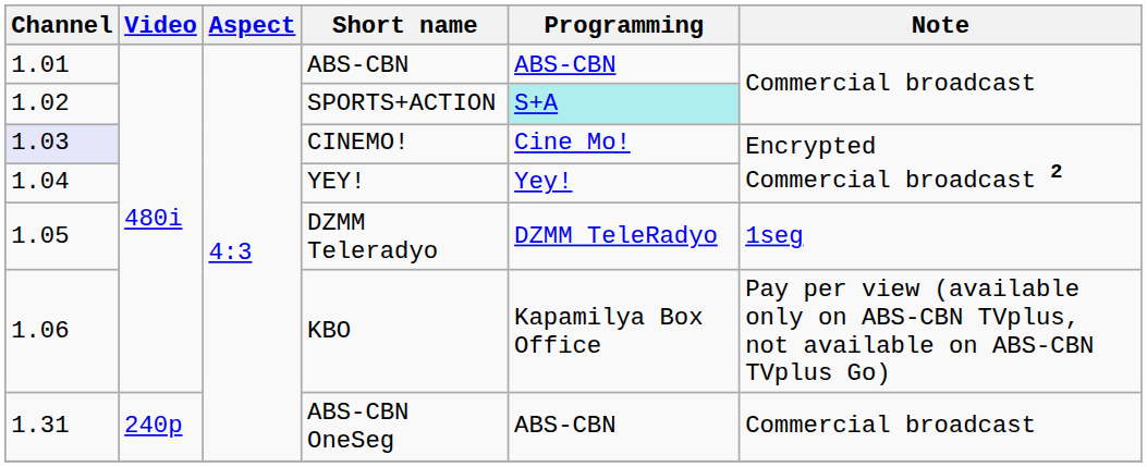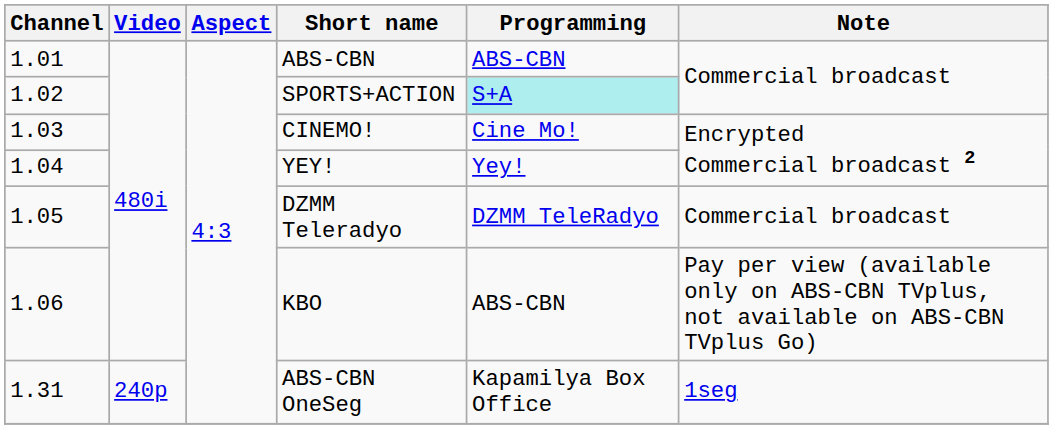CINEMO! | Channel: lavender background -> no background
DZMM Teleradyo | Note: 1seg -> Commercial broadcast
KBO | Programming: Kapamilya Box Office -> ABS-CBN
ABS-CBN OneSeg | Programming: ABS-CBN -> Kapamilya Box Office
ABS-CBN OneSeg | Note: Commercial broadcast -> 1seg
